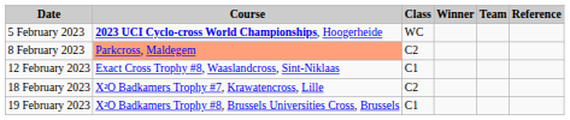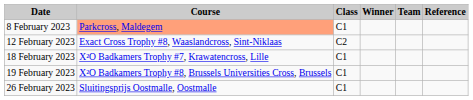- row: 5 February 2023 | 2023 UCI Cyclo-cross World Championships, Hoogerheide | WC
8 February 2023 | Class: C2 -> C1
12 February 2023 | Class: C1 -> C2
18 February 2023 | Class: C2 -> C1
+ row: 26 February 2023 | Sluitingsprijs Oostmalle, Oostmalle | C1
